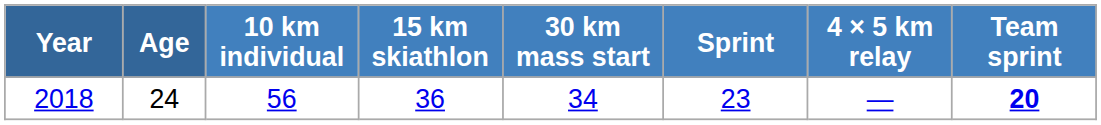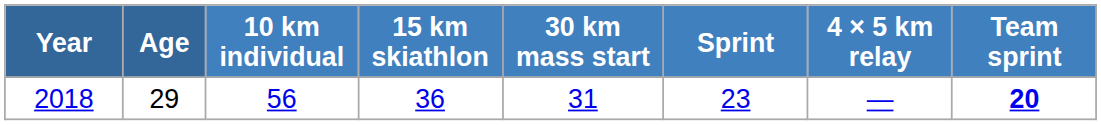2018 | Age: 24 -> 29
2018 | 30 km mass start: 34 -> 31
